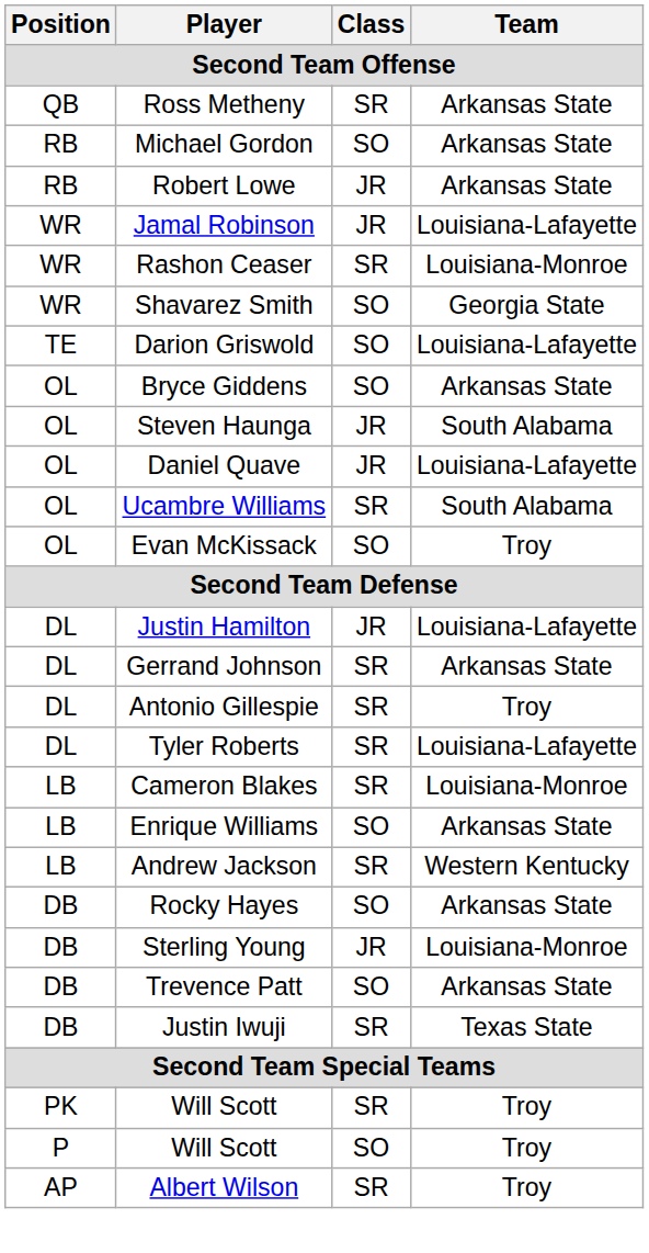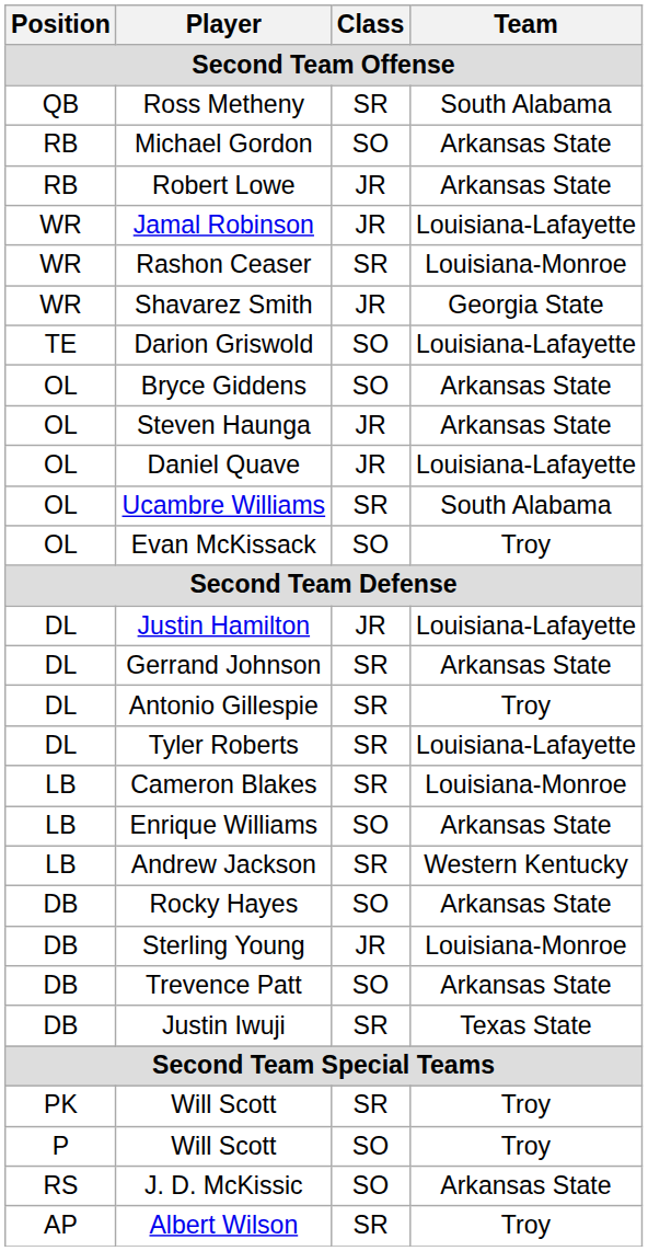Ross Metheny | Team: Arkansas State -> South Alabama
Shavarez Smith | Class: SO -> JR
Steven Haunga | Team: South Alabama -> Arkansas State
+ row: RS | J. D. McKissic | SO | Arkansas State
